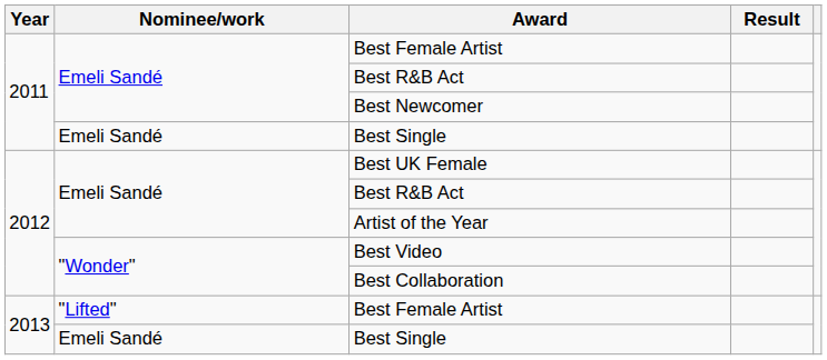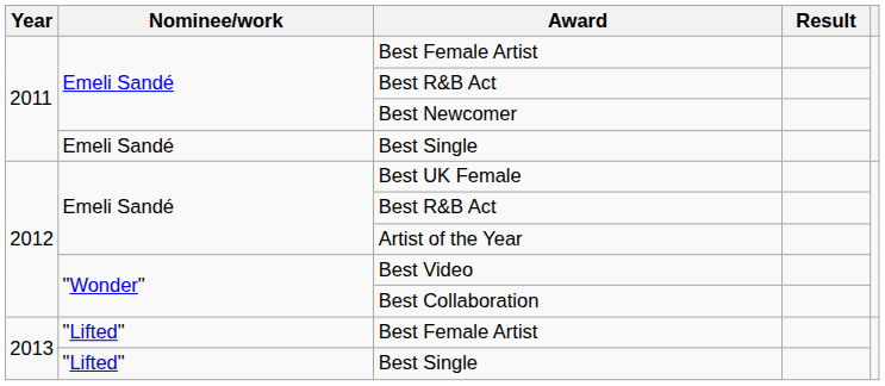2013 / Best Single | Nominee/work: Emeli Sandé -> "Lifted"
